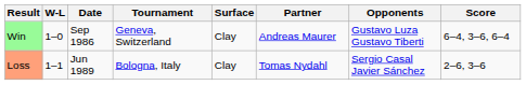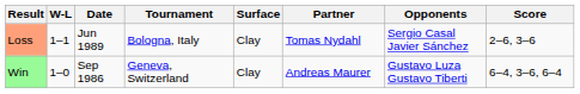rows swapped: Win <-> Loss
